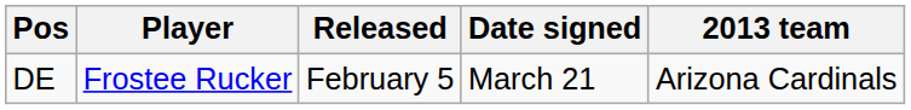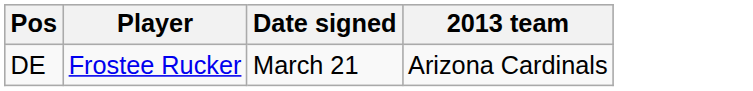- column: Released | February 5
